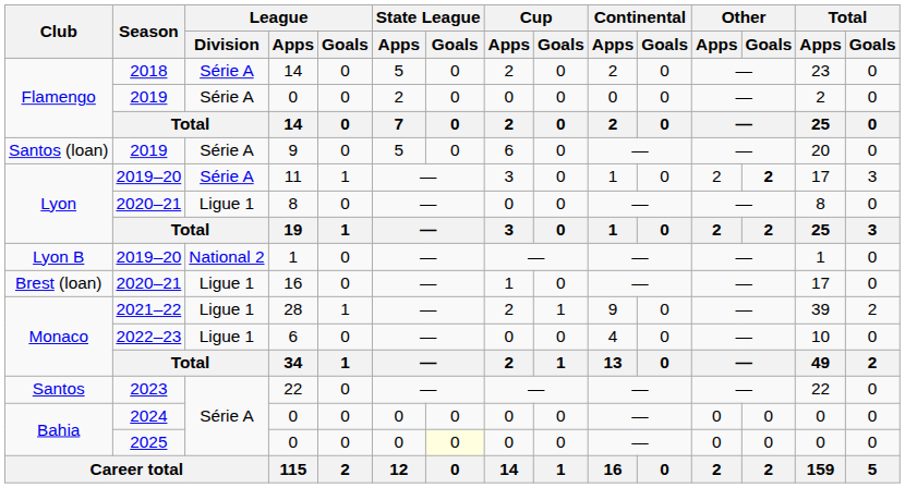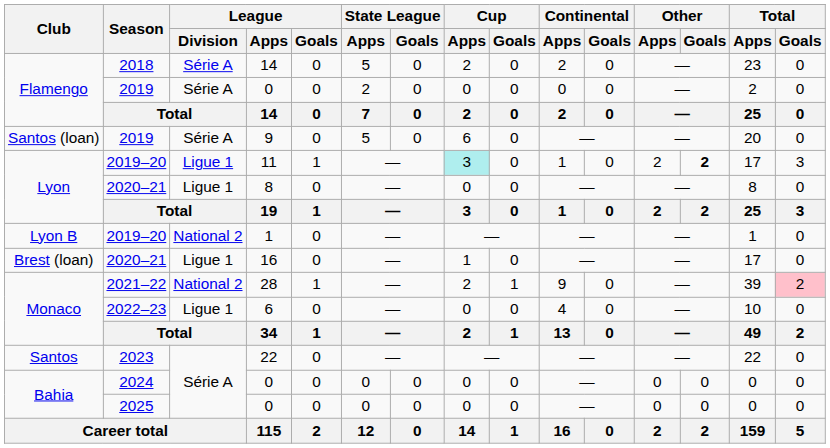11 | League / Division: Série A -> Ligue 1
11 | Cup / Apps: no background -> paleturquoise background
28 | League / Division: Ligue 1 -> National 2
28 | Total / Goals: no background -> pink background
2025 / 0 | State League / Goals: lightyellow background -> no background
